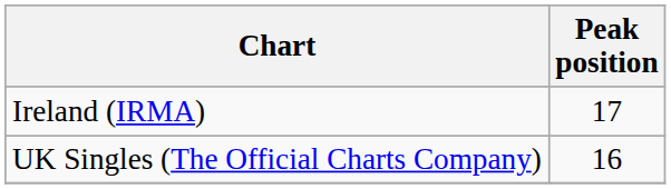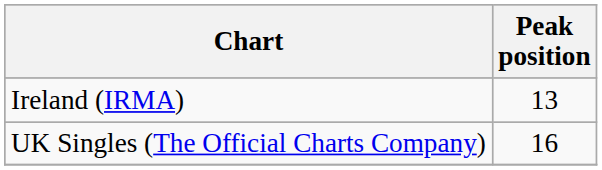Ireland (IRMA) | Peak position: 17 -> 13
